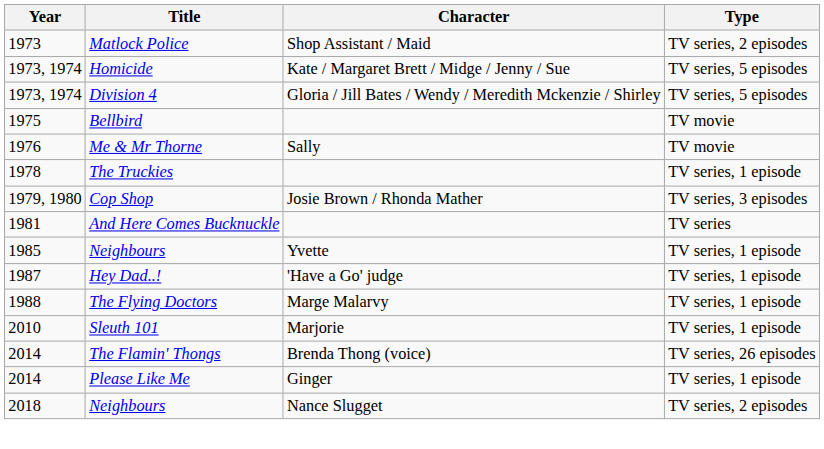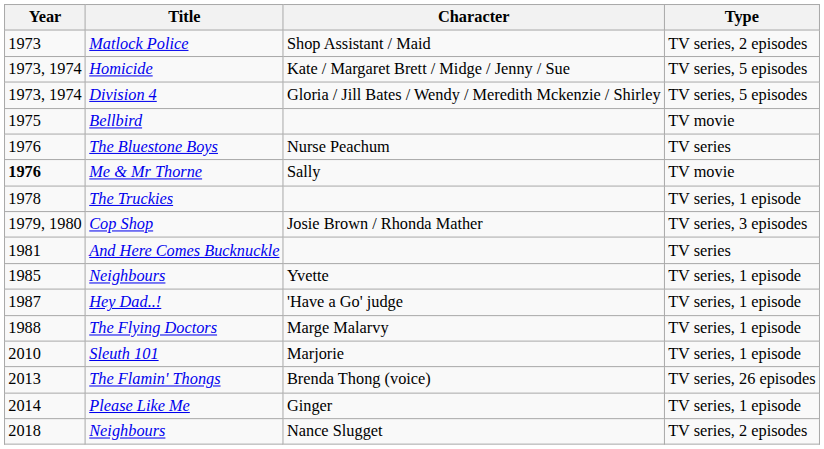+ row: 1976 | The Bluestone Boys | Nurse Peachum | TV series
Me & Mr Thorne | Year: normal -> bold
The Flamin' Thongs | Year: 2014 -> 2013
